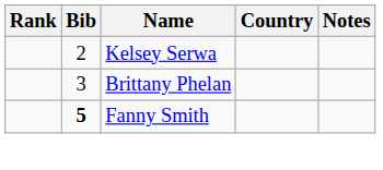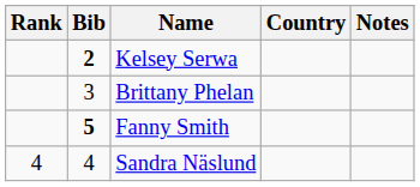Kelsey Serwa | Bib: normal -> bold
+ row: 4 | 4 | Sandra Näslund
